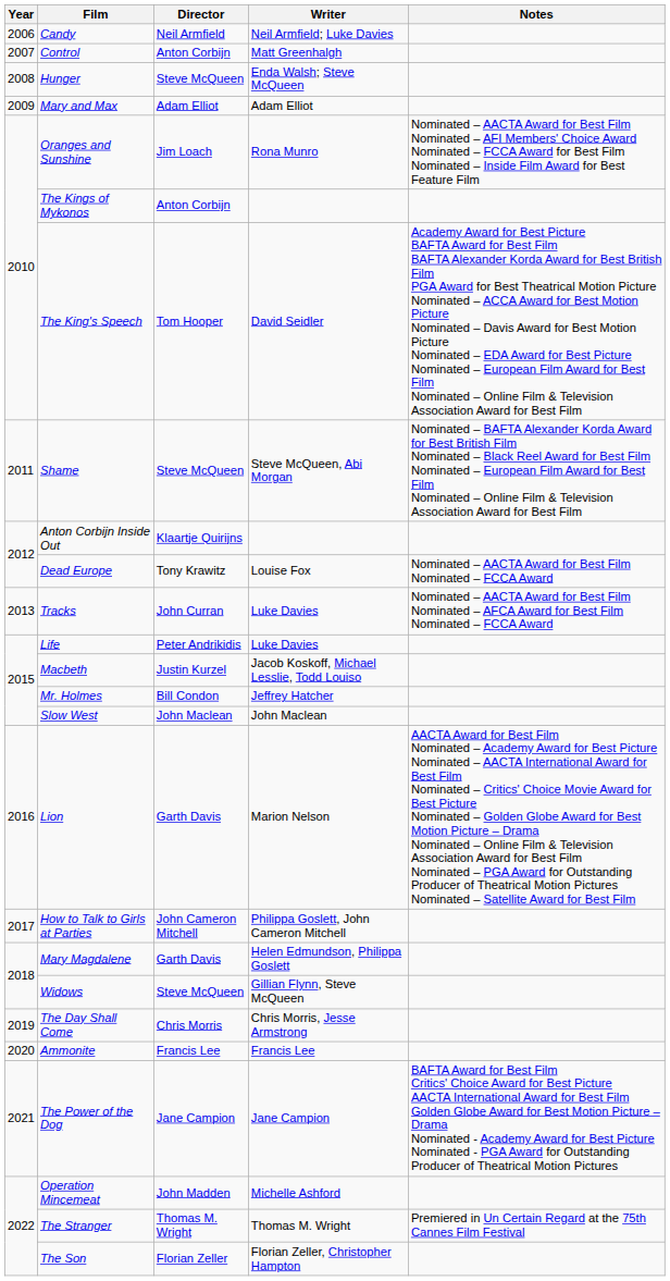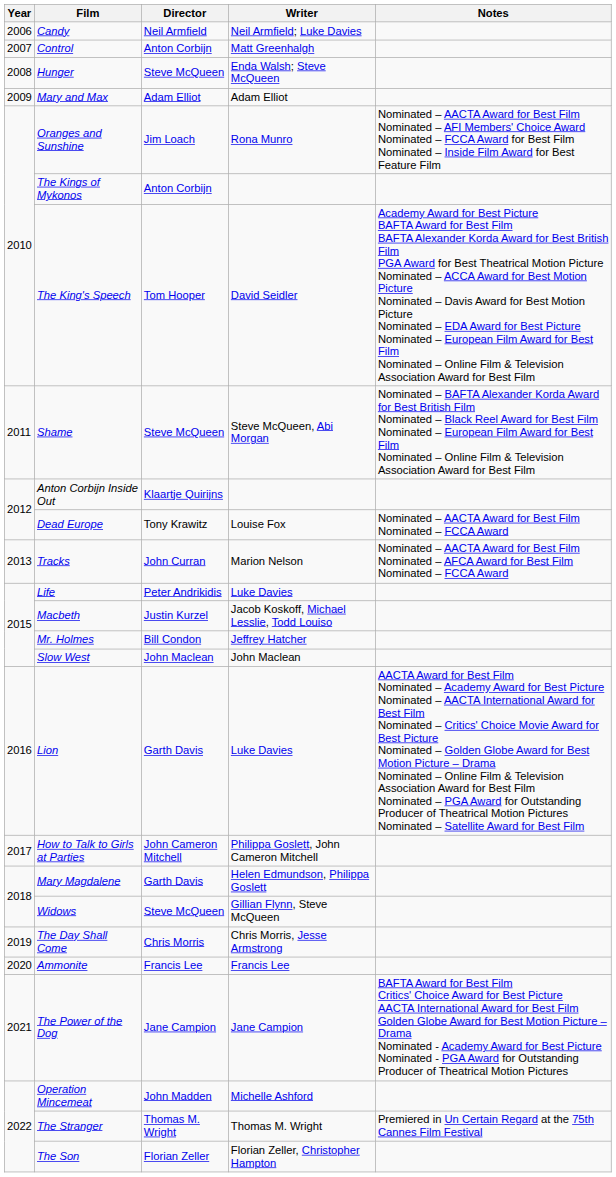Tracks | Writer: Luke Davies -> Marion Nelson
Lion | Writer: Marion Nelson -> Luke Davies
